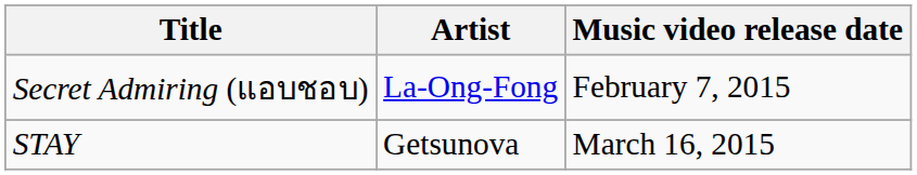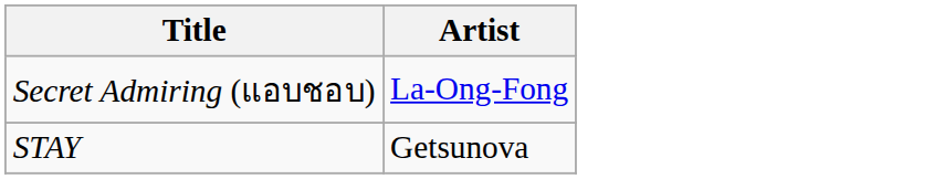- column: Music video release date | February 7, 2015 | March 16, 2015
